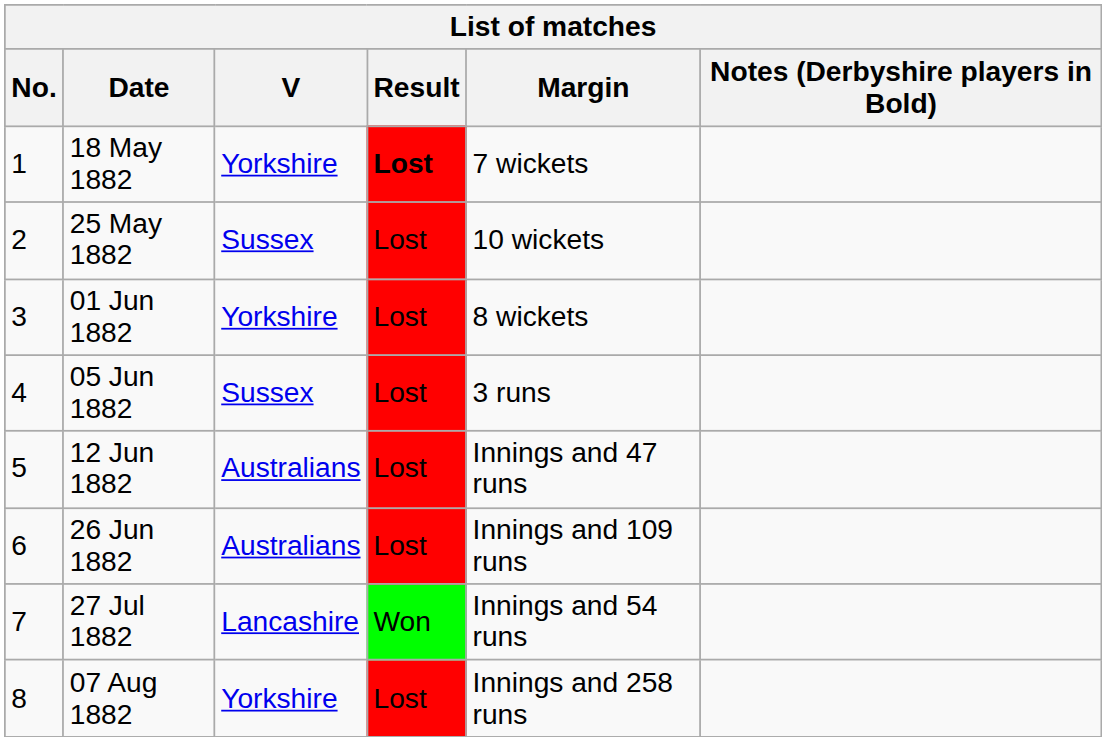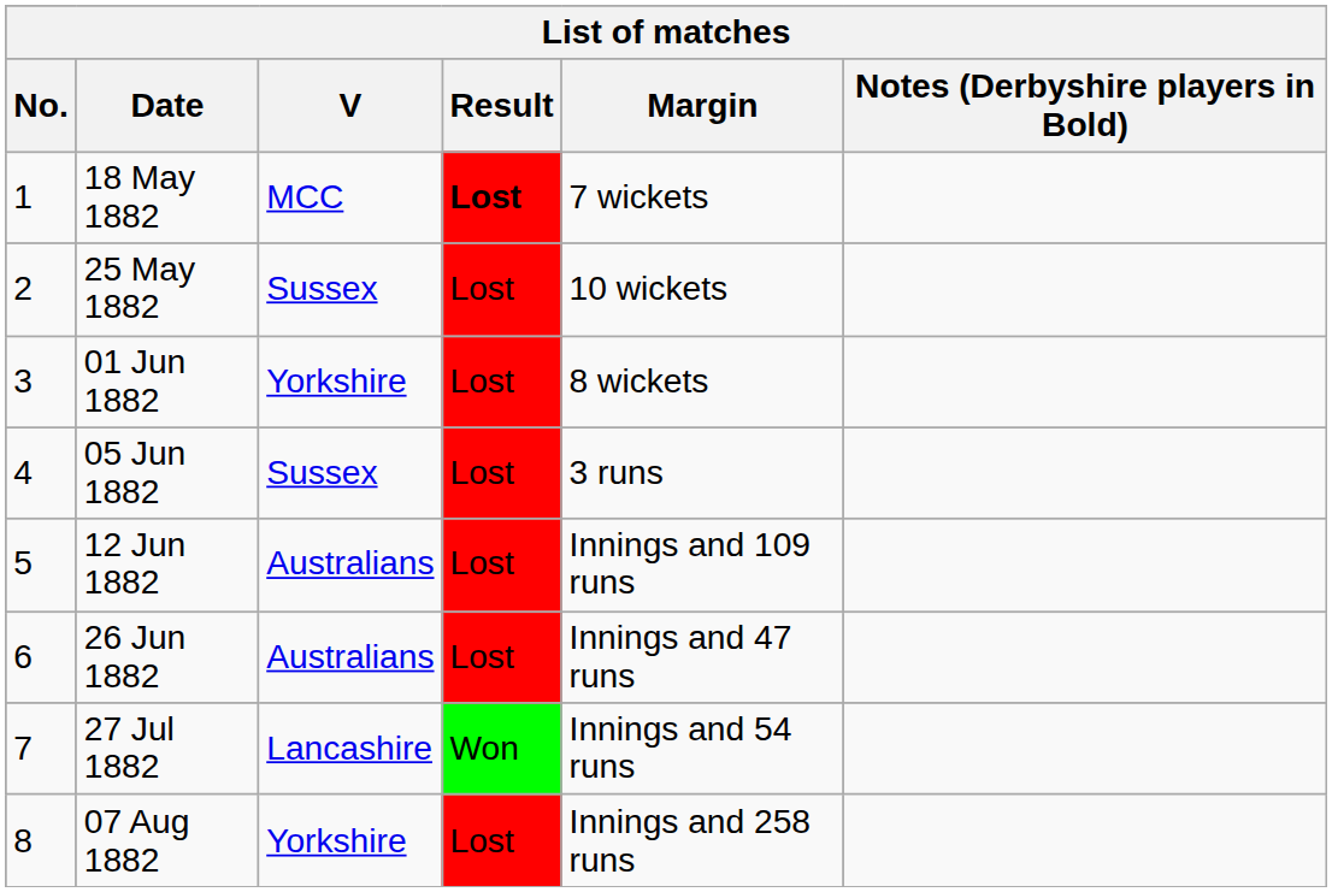18 May 1882 | V: Yorkshire -> MCC
12 Jun 1882 | Margin: Innings and 47 runs -> Innings and 109 runs
26 Jun 1882 | Margin: Innings and 109 runs -> Innings and 47 runs
